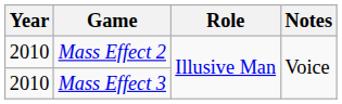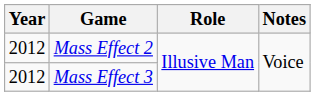Mass Effect 2 | Year: 2010 -> 2012
Mass Effect 3 | Year: 2010 -> 2012
